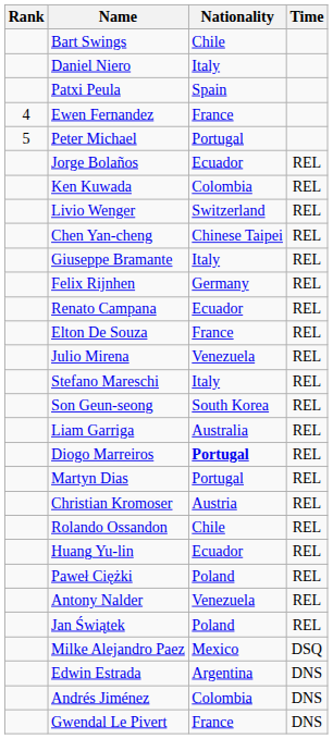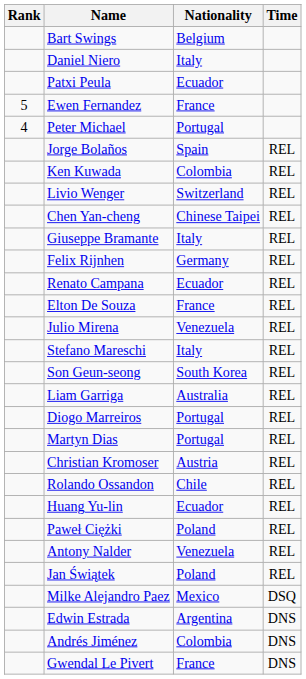Bart Swings | Nationality: Chile -> Belgium
Patxi Peula | Nationality: Spain -> Ecuador
Ewen Fernandez | Rank: 4 -> 5
Peter Michael | Rank: 5 -> 4
Jorge Bolaños | Nationality: Ecuador -> Spain
Diogo Marreiros | Nationality: bold -> normal
